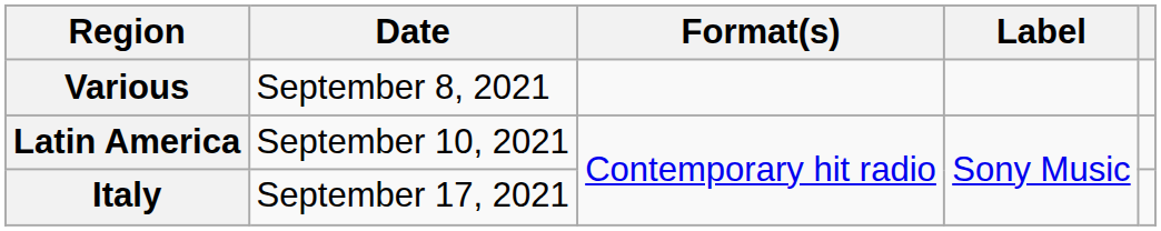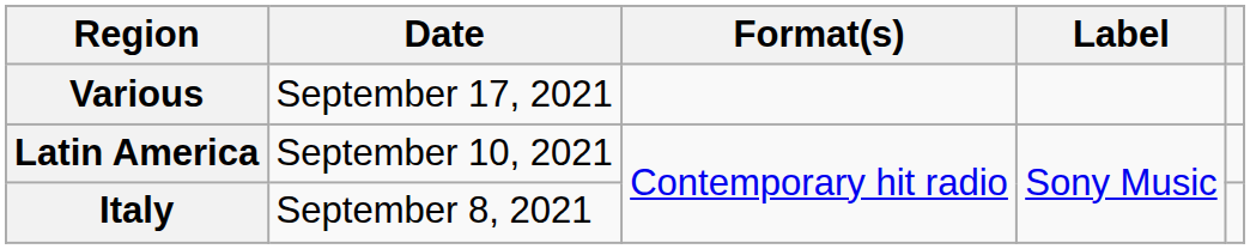Various | Date: September 8, 2021 -> September 17, 2021
Italy | Date: September 17, 2021 -> September 8, 2021
